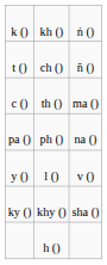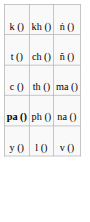ph () | column 1: normal -> bold
- row: ky () | khy () | sha ()
- row: h ()
